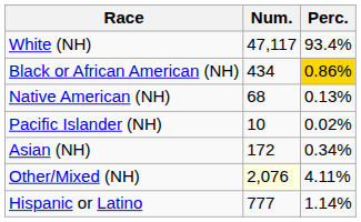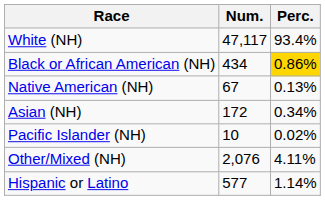Native American (NH) | Num.: 68 -> 67
rows swapped: Asian (NH) <-> Pacific Islander (NH)
Other/Mixed (NH) | Num.: lightyellow background -> no background
Hispanic or Latino | Num.: 777 -> 577
